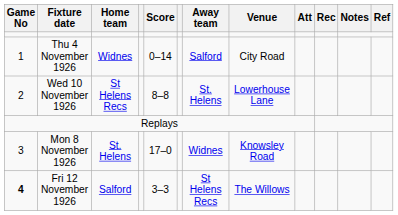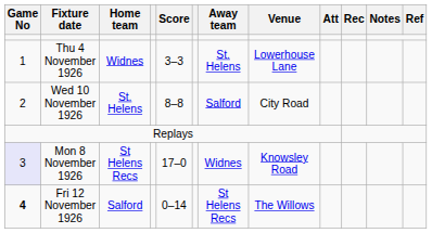Thu 4 November 1926 | Score: 0–14 -> 3–3
Thu 4 November 1926 | Away team: Salford -> St. Helens
Thu 4 November 1926 | Venue: City Road -> Lowerhouse Lane
Wed 10 November 1926 | Home team: St Helens Recs -> St. Helens
Wed 10 November 1926 | Away team: St. Helens -> Salford
Wed 10 November 1926 | Venue: Lowerhouse Lane -> City Road
Mon 8 November 1926 | Game No: no background -> lavender background
Mon 8 November 1926 | Home team: St. Helens -> St Helens Recs
Fri 12 November 1926 | Score: 3–3 -> 0–14
